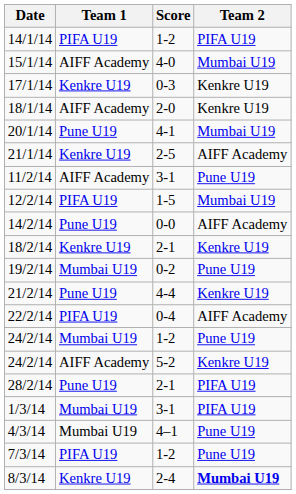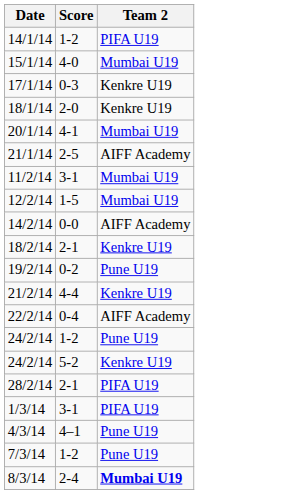- column: Team 1 | PIFA U19 | AIFF Academy | Kenkre U19 | AIFF Academy | Pune U19 | Kenkre U19 | AIFF Academy | PIFA U19 | Pune U19 | Kenkre U19 | Mumbai U19 | Pune U19 | PIFA U19 | Mumbai U19 | AIFF Academy | Pune U19 | Mumbai U19 | Mumbai U19 | PIFA U19 | Kenkre U19
11/2/14 | Team 2: Pune U19 -> Mumbai U19
